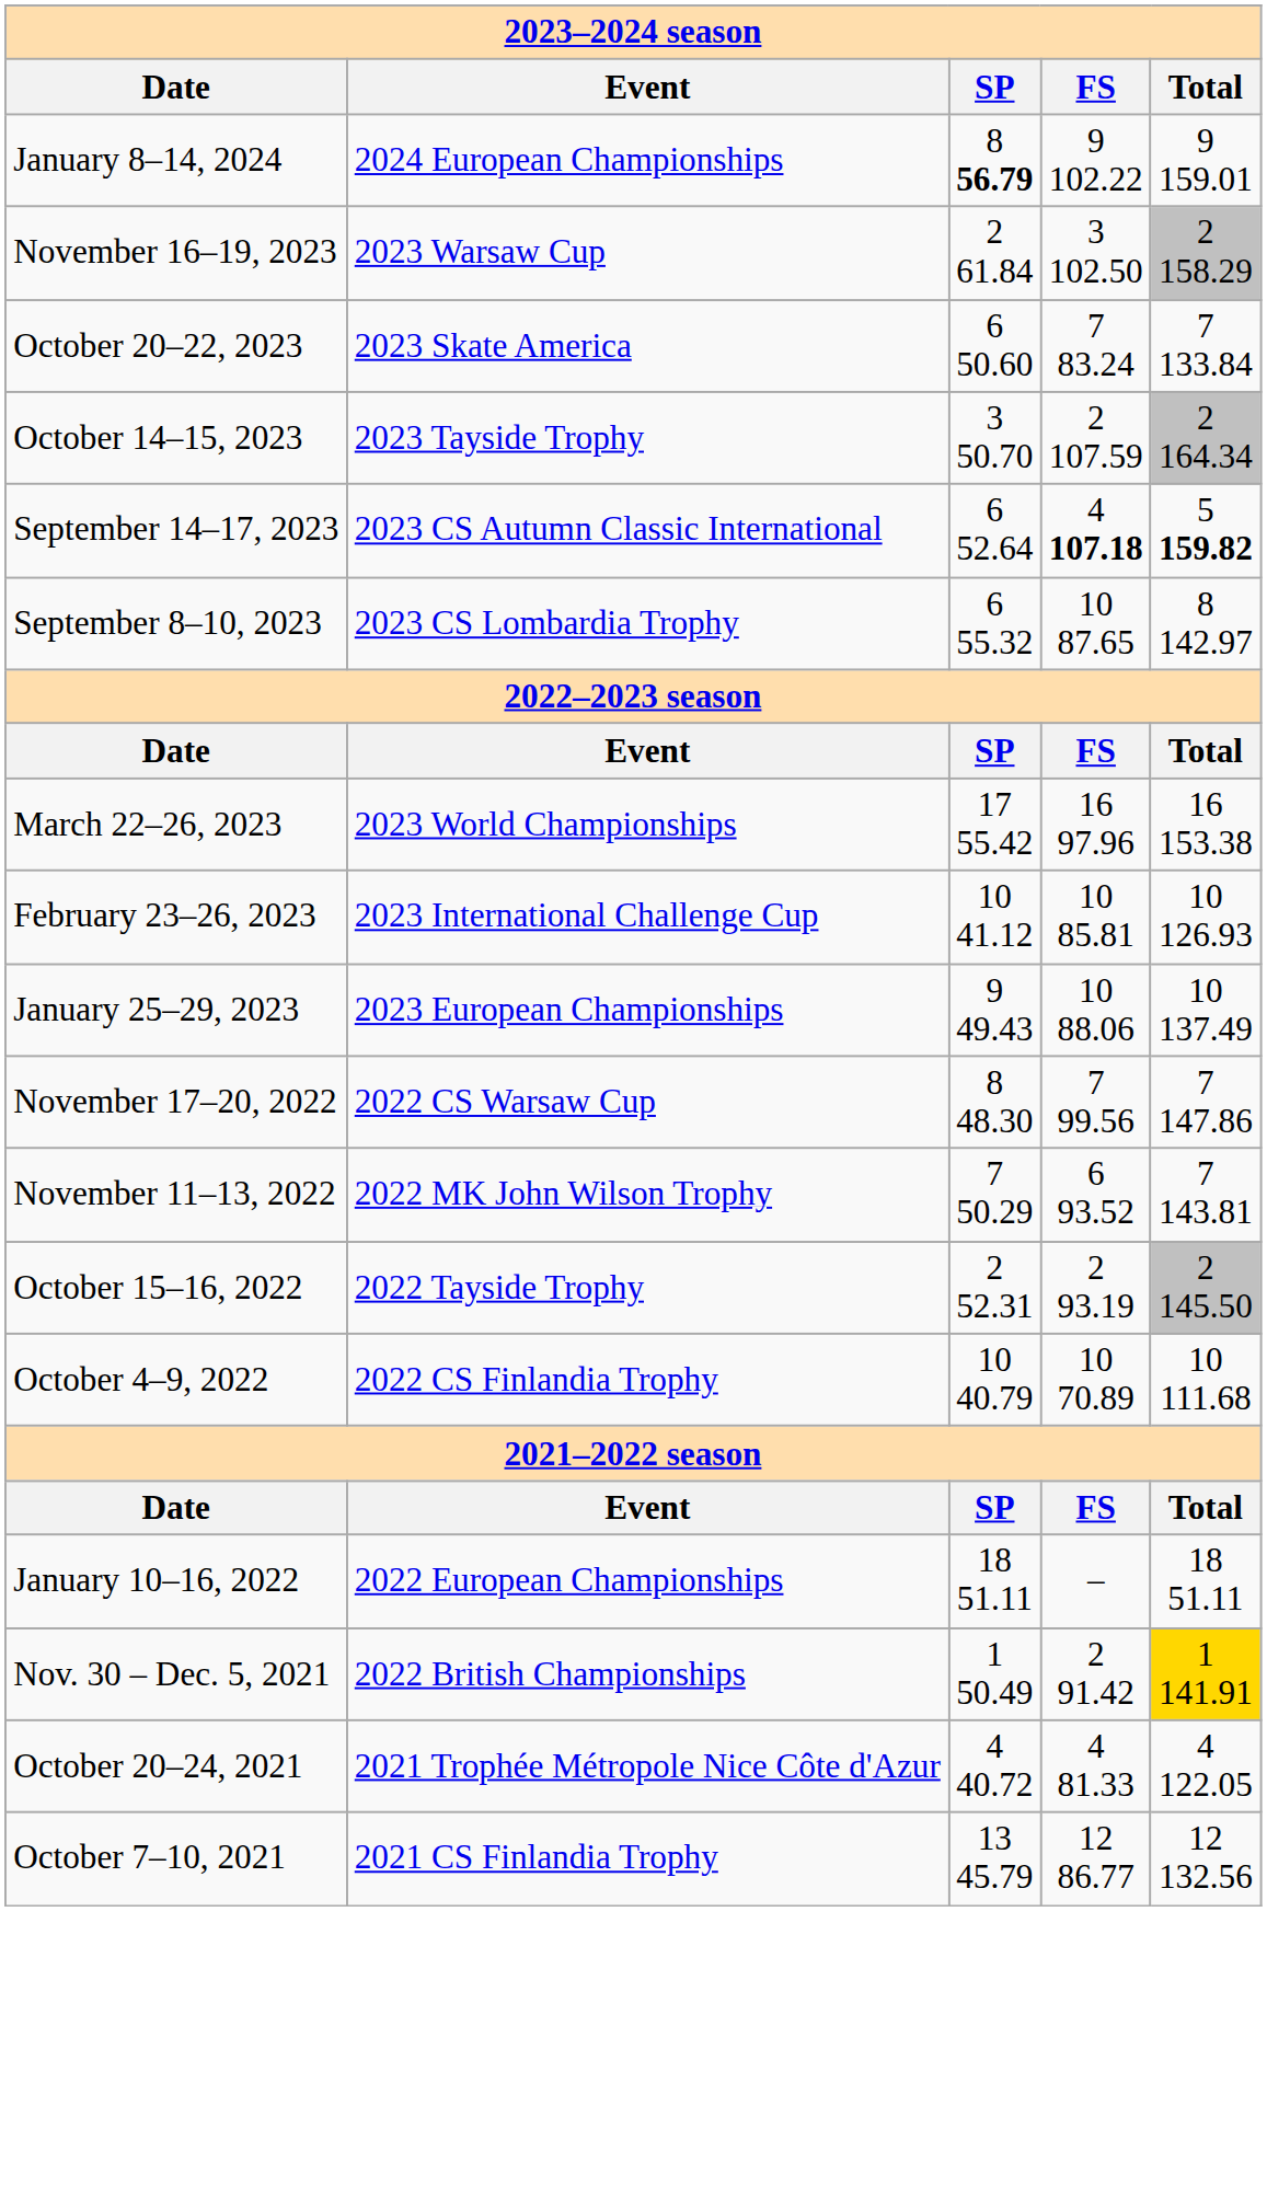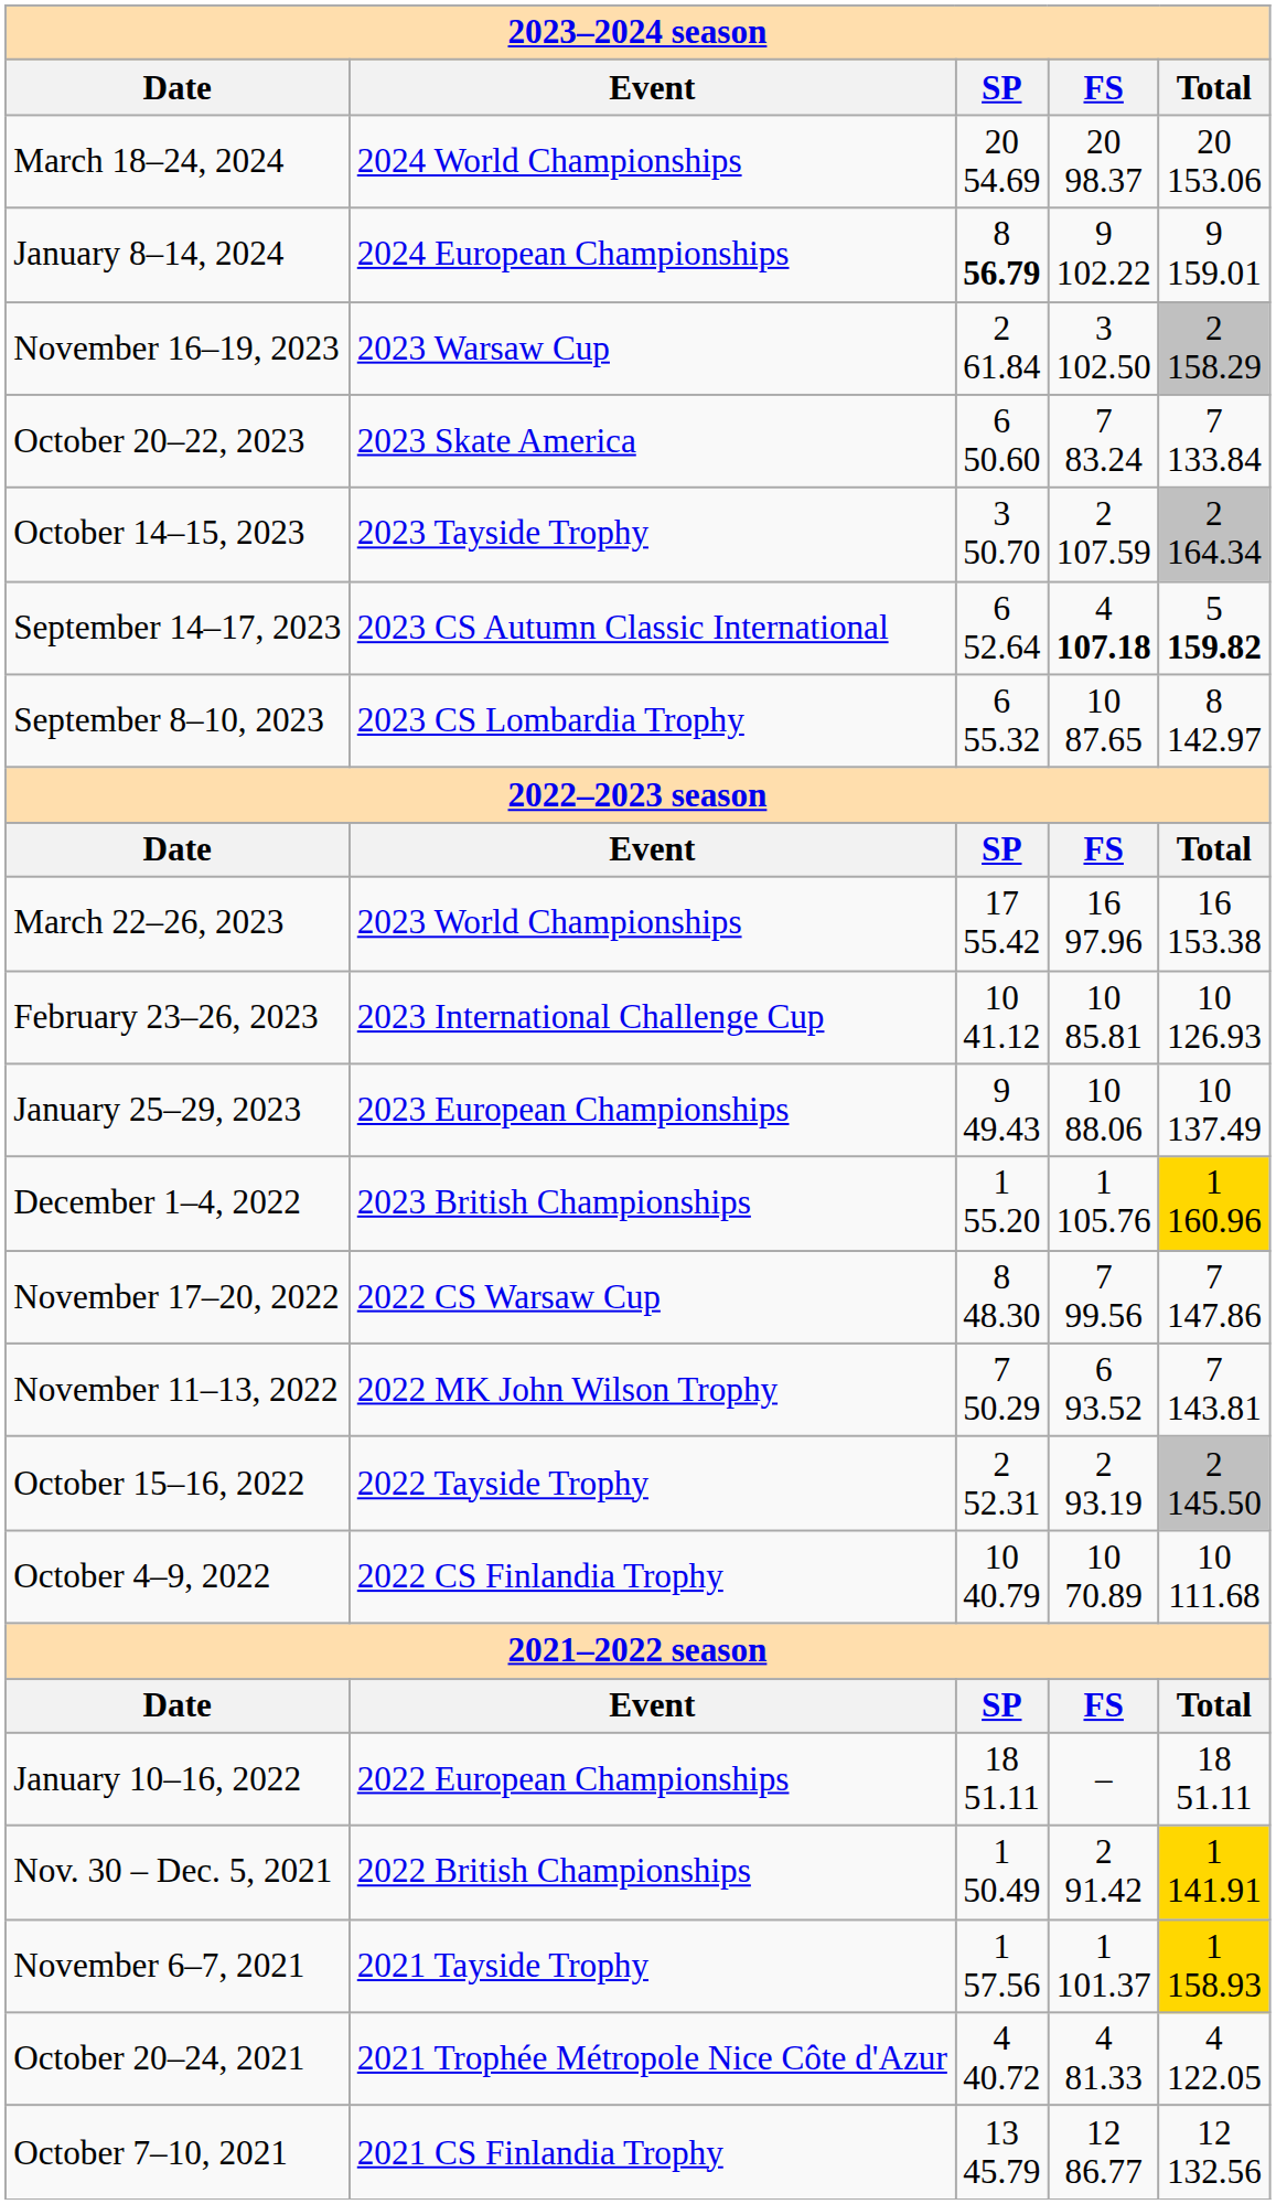+ row: March 18–24, 2024 | 2024 World Championships | 20 54.69 | 20 98.37 | 20 153.06
+ row: December 1–4, 2022 | 2023 British Championships | 1 55.20 | 1 105.76 | 1 160.96
+ row: November 6–7, 2021 | 2021 Tayside Trophy | 1 57.56 | 1 101.37 | 1 158.93
